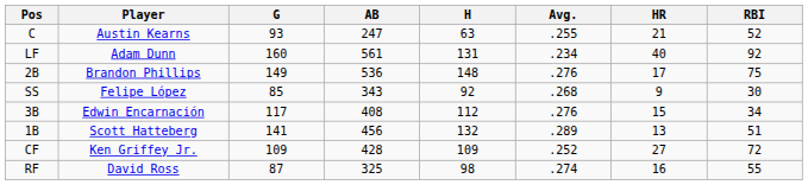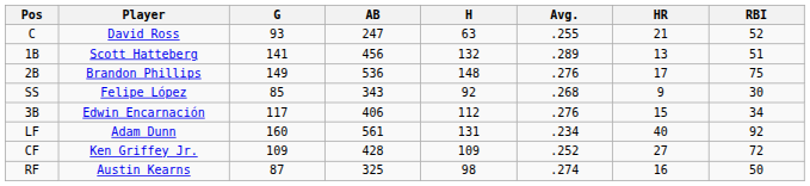C | Player: Austin Kearns -> David Ross
rows swapped: 1B <-> LF
3B | AB: 408 -> 406
RF | Player: David Ross -> Austin Kearns
RF | RBI: 55 -> 50
